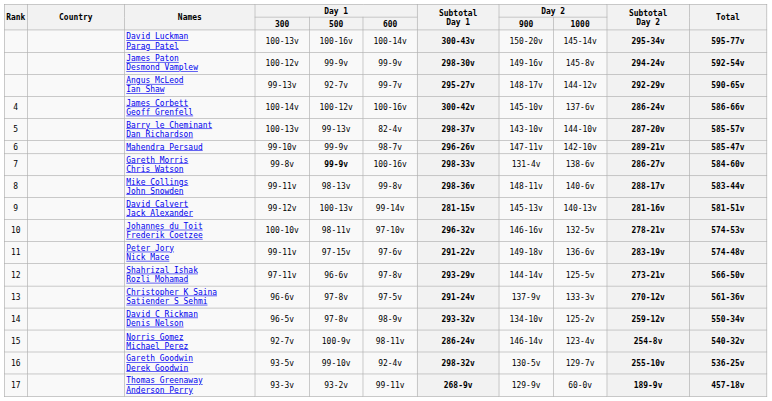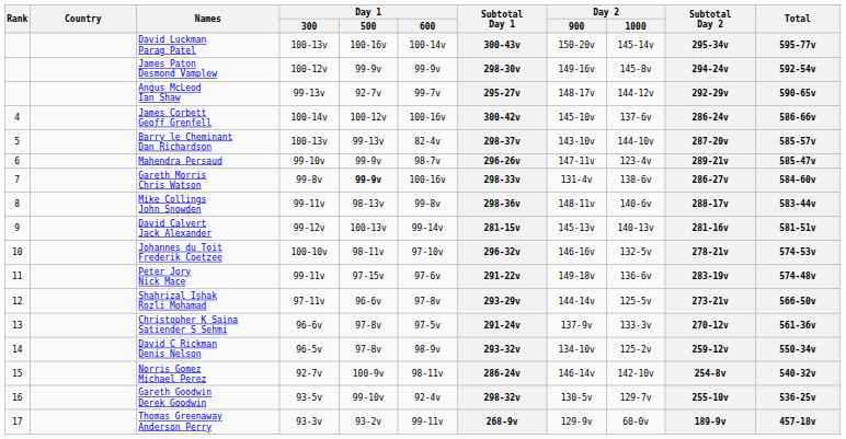Mahendra Persaud | Day 2 / 1000: 142-10v -> 123-4v
Norris Gomez Michael Perez | Day 2 / 1000: 123-4v -> 142-10v
